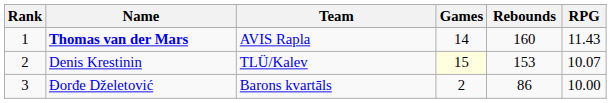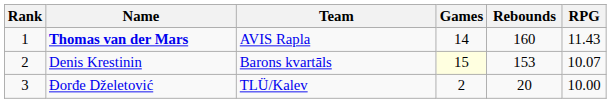Denis Krestinin | Team: TLÜ/Kalev -> Barons kvartāls
Đorđe Dželetović | Team: Barons kvartāls -> TLÜ/Kalev
Đorđe Dželetović | Rebounds: 86 -> 20
